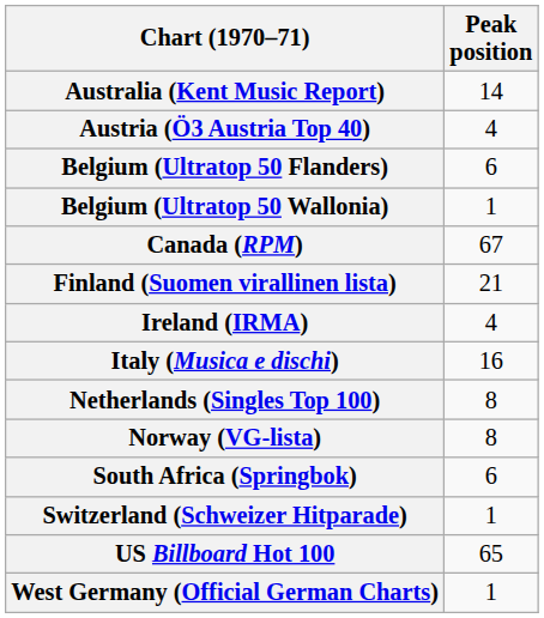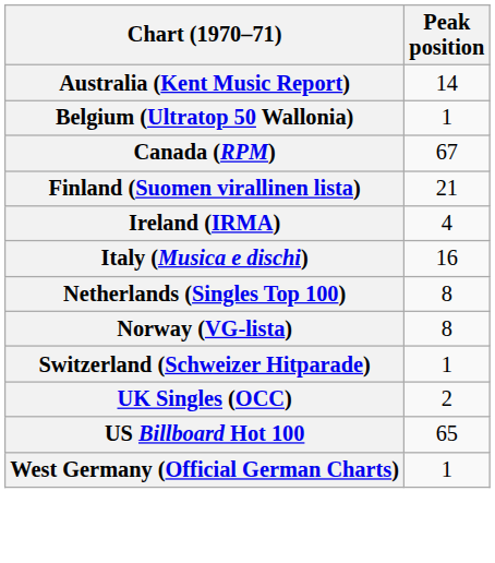- row: Austria (Ö3 Austria Top 40) | 4
- row: Belgium (Ultratop 50 Flanders) | 6
- row: South Africa (Springbok) | 6
+ row: UK Singles (OCC) | 2
